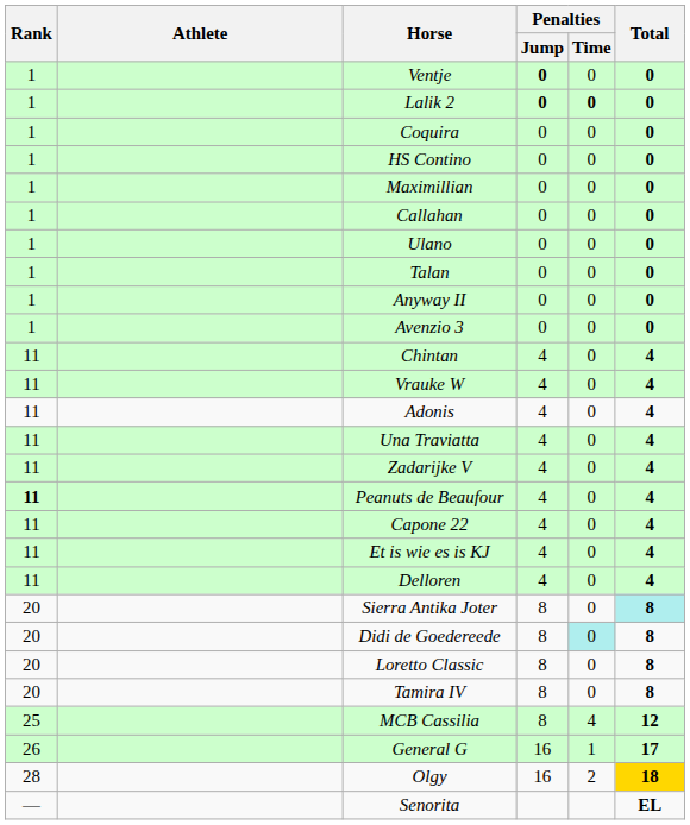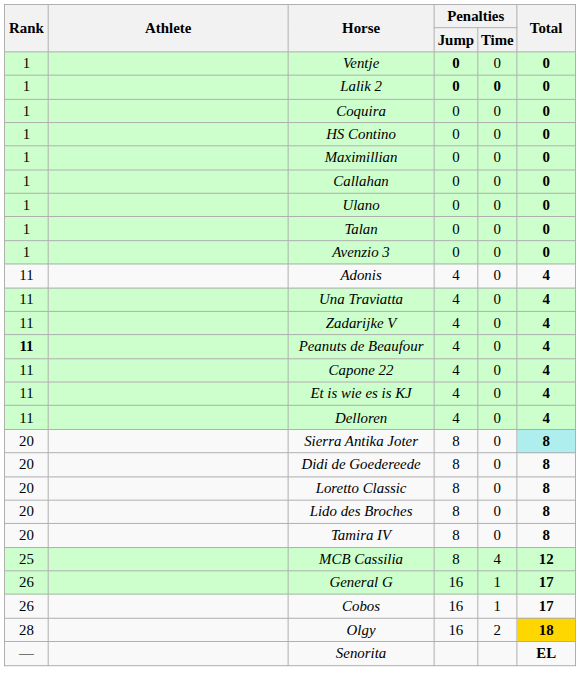- row: 1 | Anyway II | 0 | 0 | 0
- row: 11 | Chintan | 4 | 0 | 4
- row: 11 | Vrauke W | 4 | 0 | 4
Didi de Goedereede | Penalties / Time: paleturquoise background -> no background
+ row: 20 | Lido des Broches | 8 | 0 | 8
+ row: 26 | Cobos | 16 | 1 | 17
